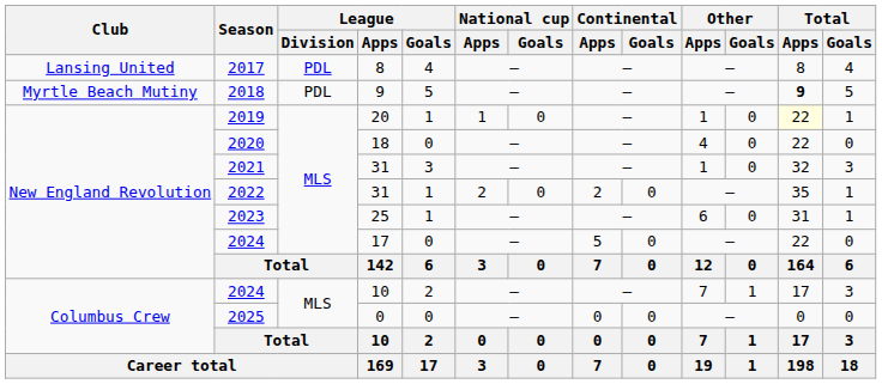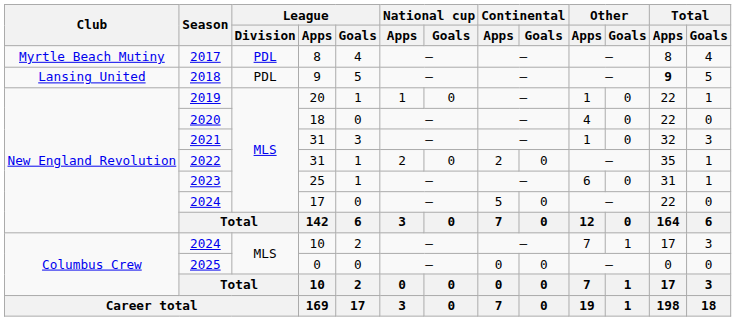2017 | Club: Lansing United -> Myrtle Beach Mutiny
2018 | Club: Myrtle Beach Mutiny -> Lansing United
2019 | Total / Apps: lightyellow background -> no background
